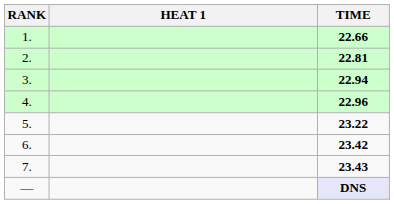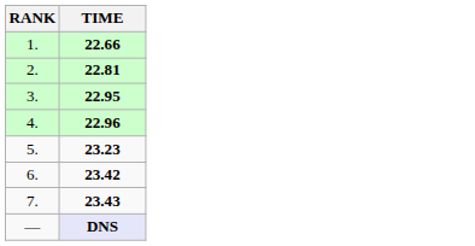- column: HEAT 1
3. | TIME: 22.94 -> 22.95
5. | TIME: 23.22 -> 23.23
